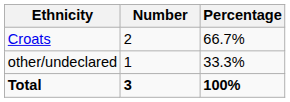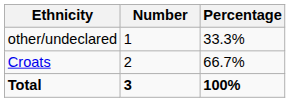rows swapped: Croats <-> other/undeclared
